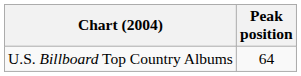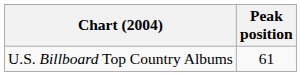U.S. Billboard Top Country Albums | Peak position: 64 -> 61
